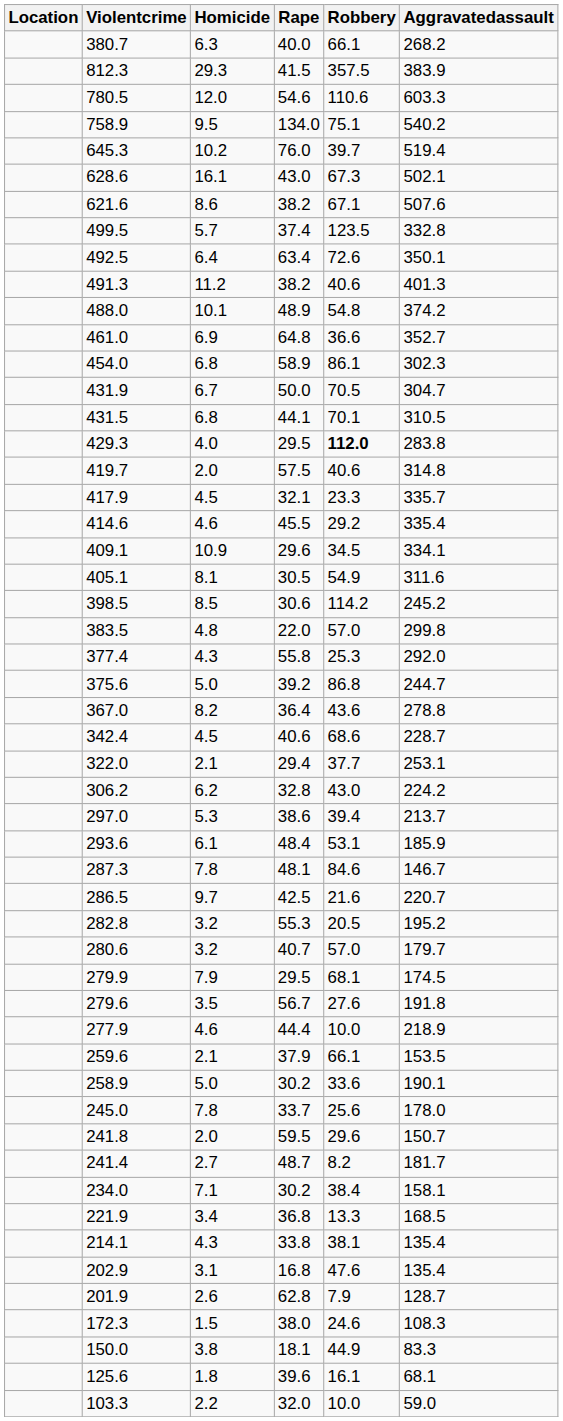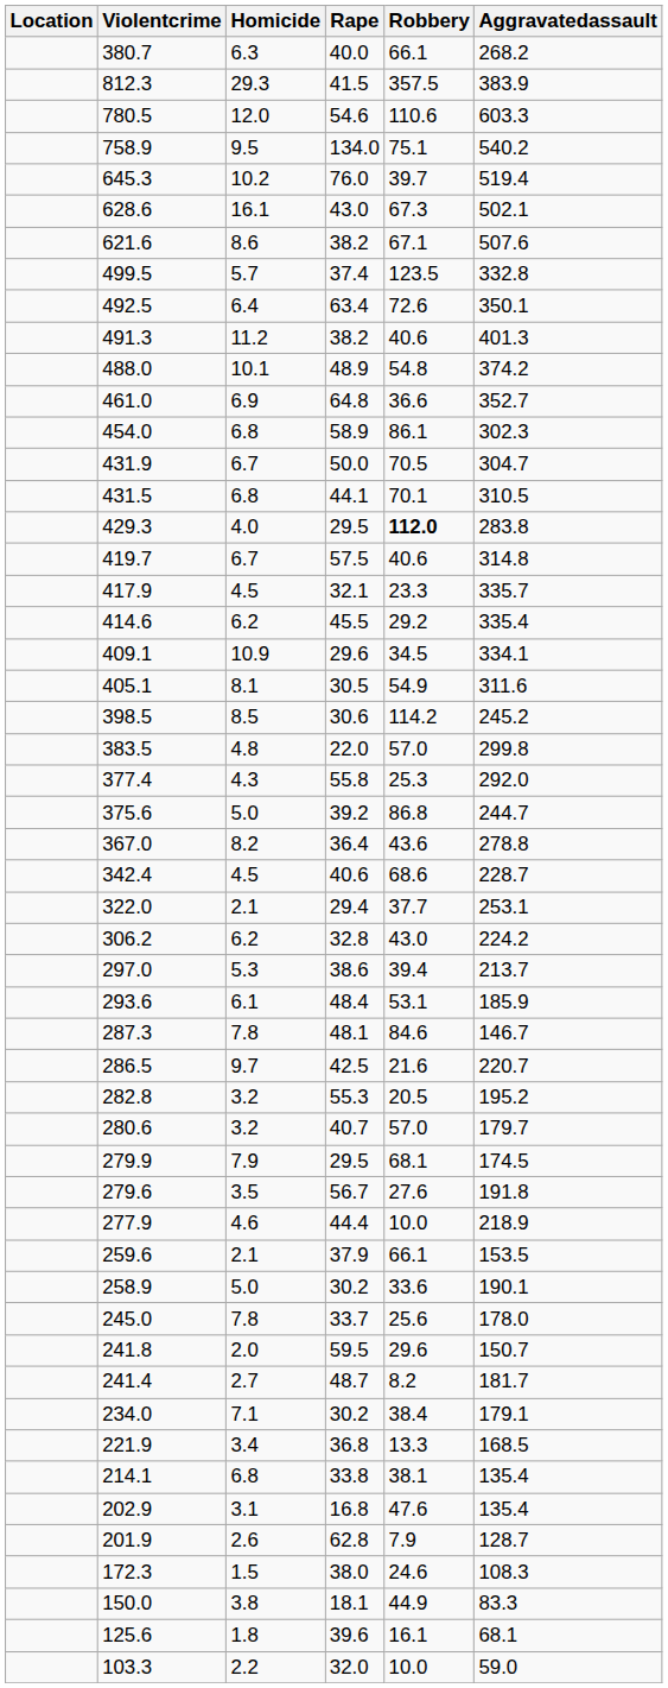419.7 | Homicide: 2.0 -> 6.7
414.6 | Homicide: 4.6 -> 6.2
234.0 | Aggravatedassault: 158.1 -> 179.1
214.1 | Homicide: 4.3 -> 6.8
